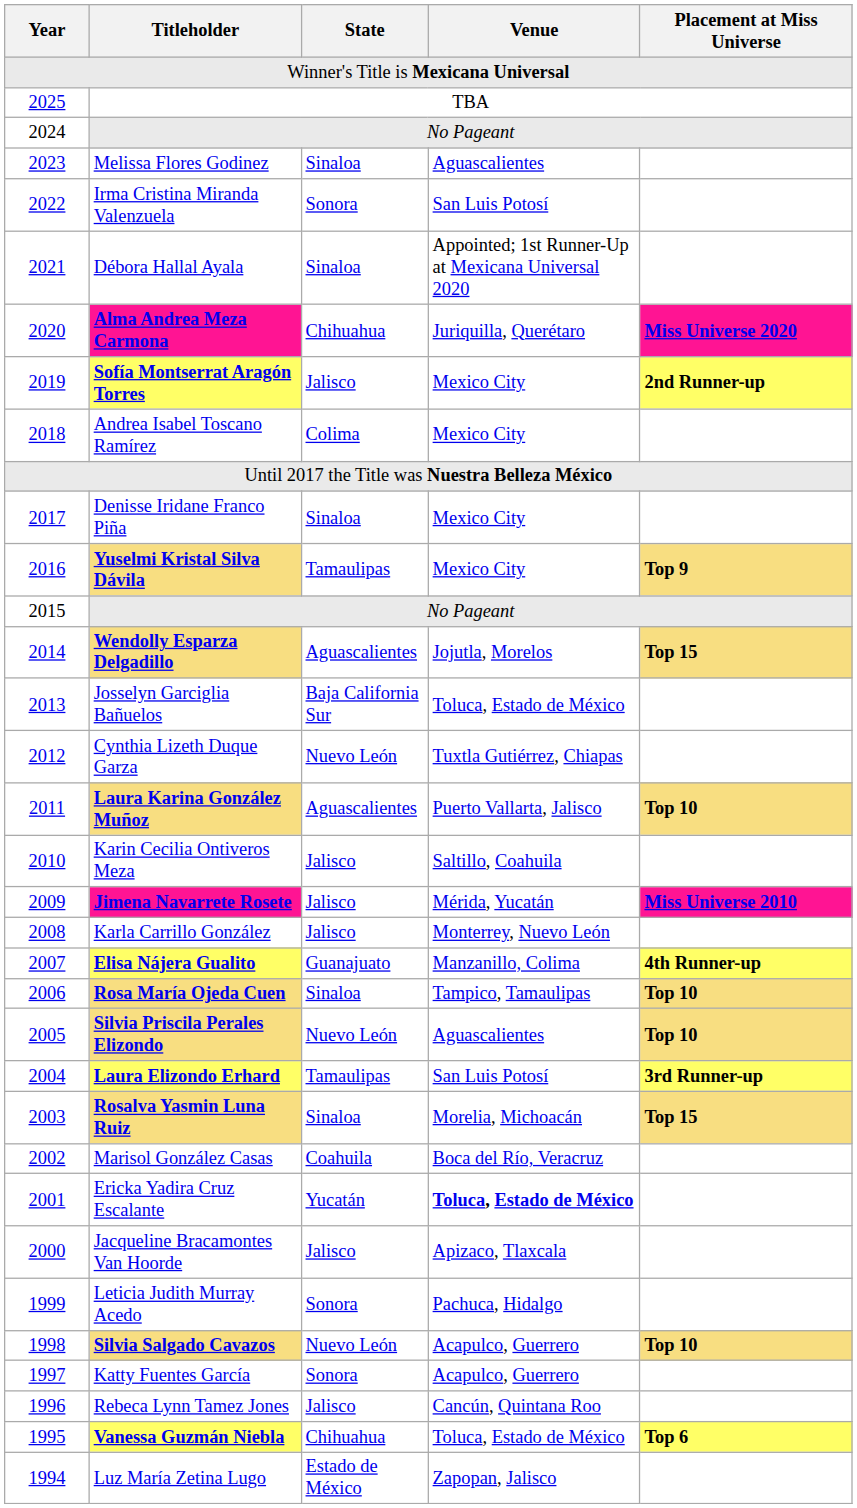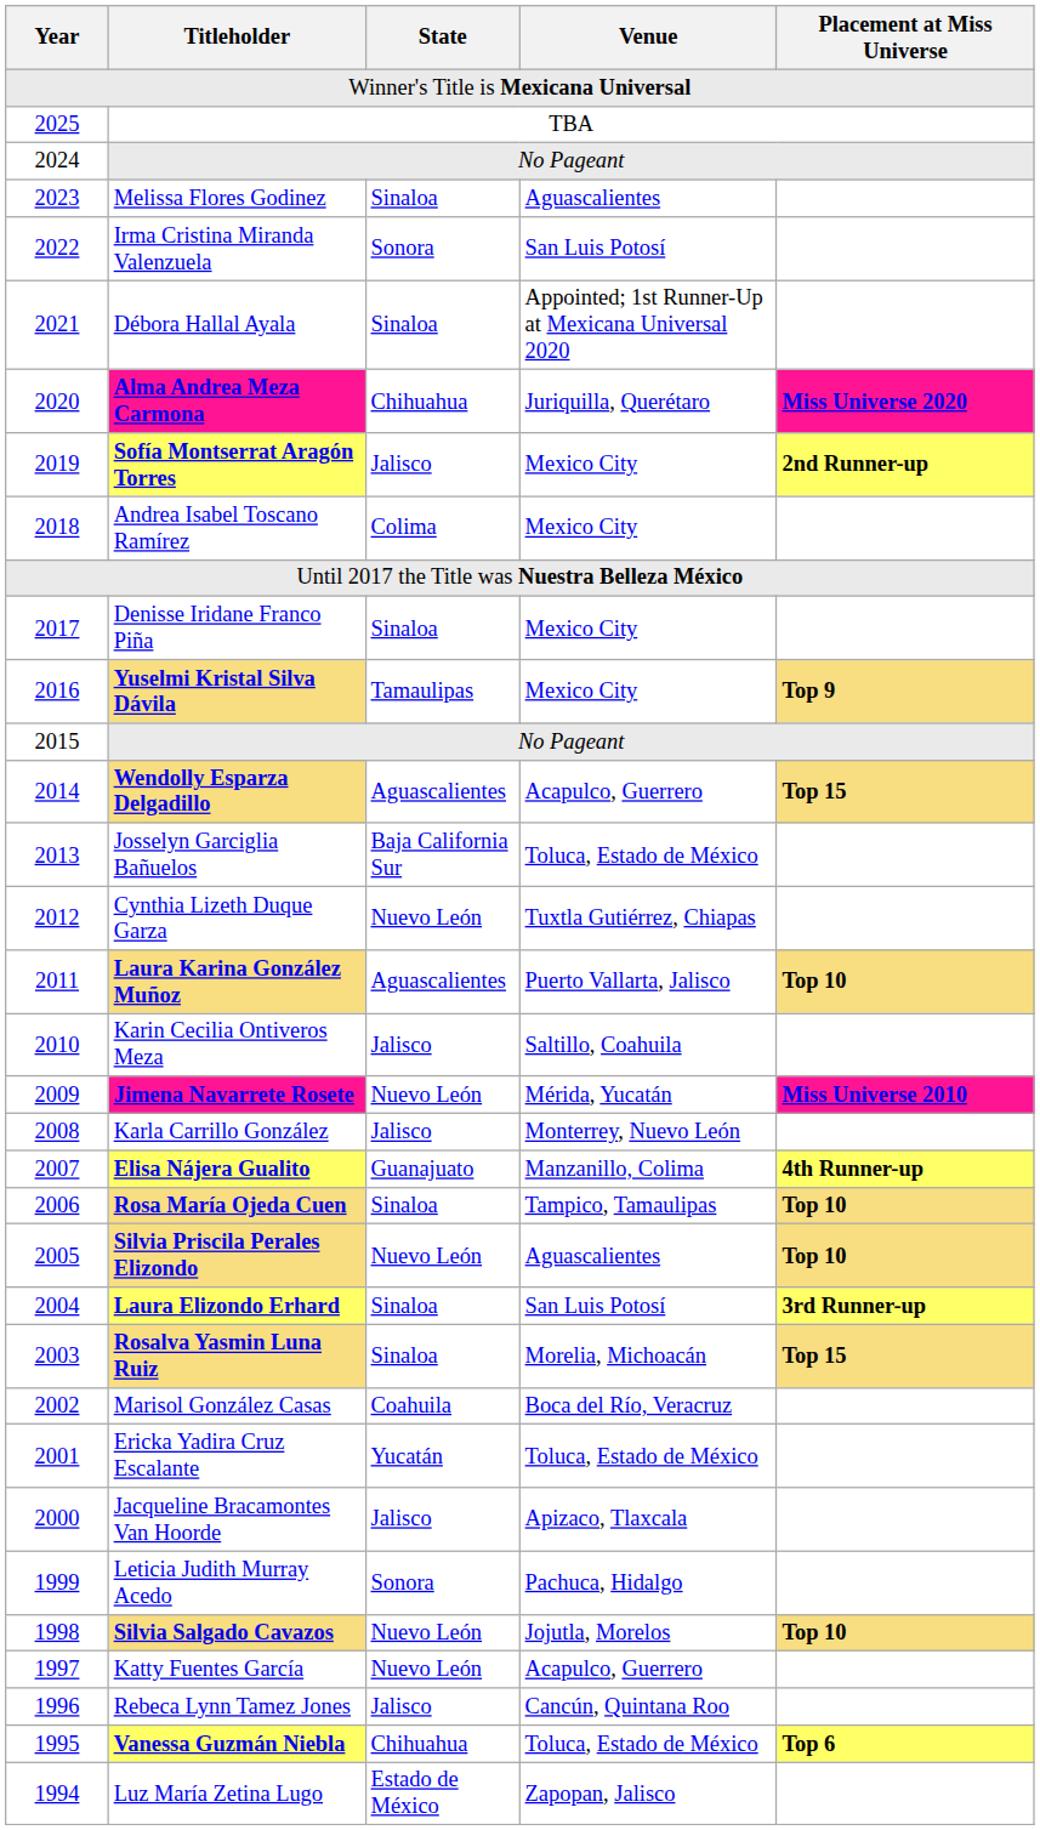Wendolly Esparza Delgadillo | Venue: Jojutla, Morelos -> Acapulco, Guerrero
Jimena Navarrete Rosete | State: Jalisco -> Nuevo León
Laura Elizondo Erhard | State: Tamaulipas -> Sinaloa
Ericka Yadira Cruz Escalante | Venue: bold -> normal
Silvia Salgado Cavazos | Venue: Acapulco, Guerrero -> Jojutla, Morelos
Katty Fuentes García | State: Sonora -> Nuevo León
